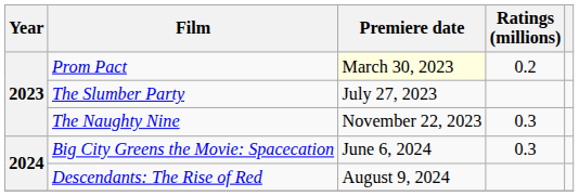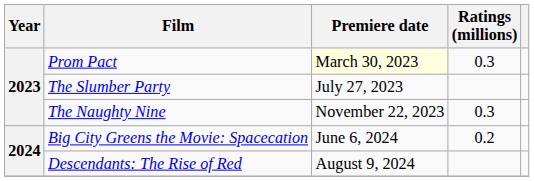Prom Pact | Ratings (millions): 0.2 -> 0.3
Big City Greens the Movie: Spacecation | Ratings (millions): 0.3 -> 0.2
